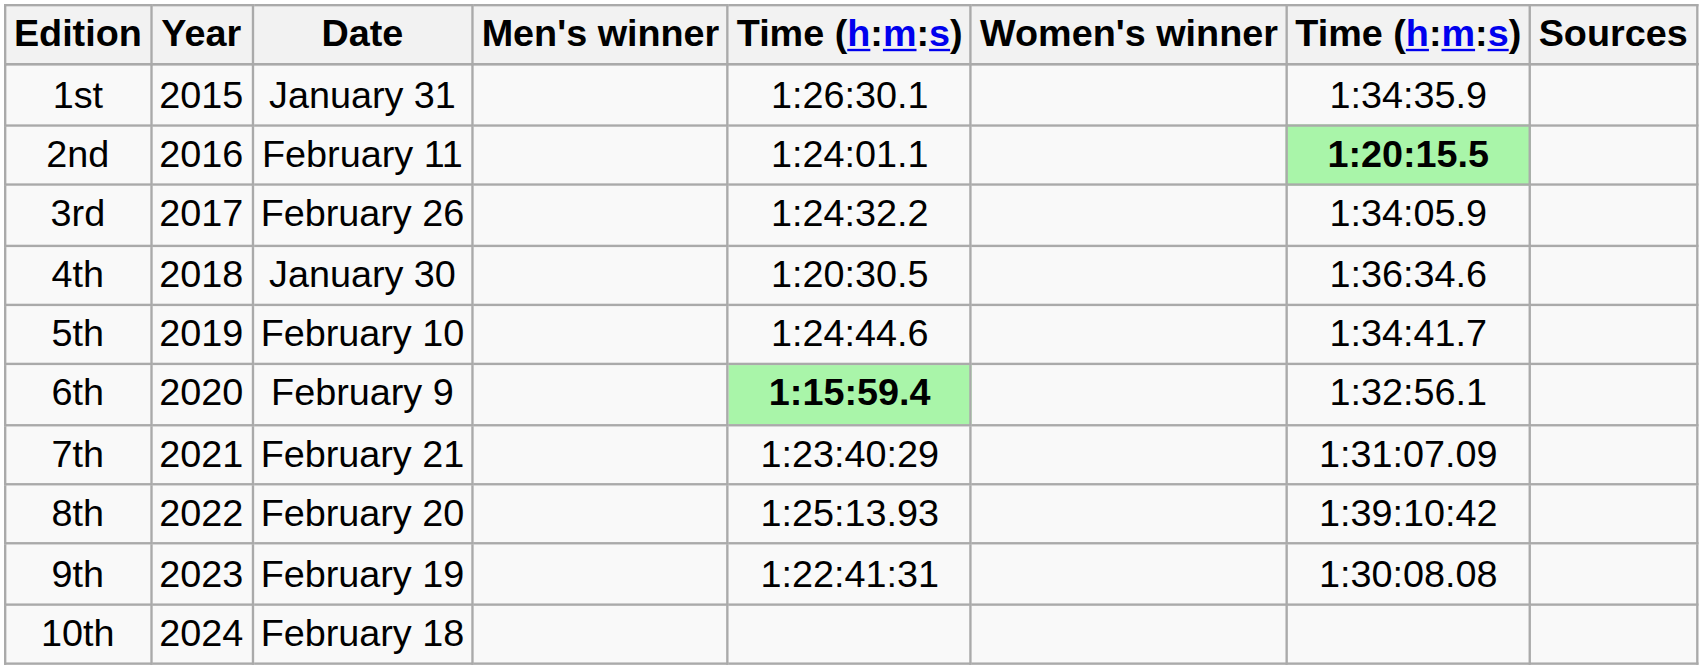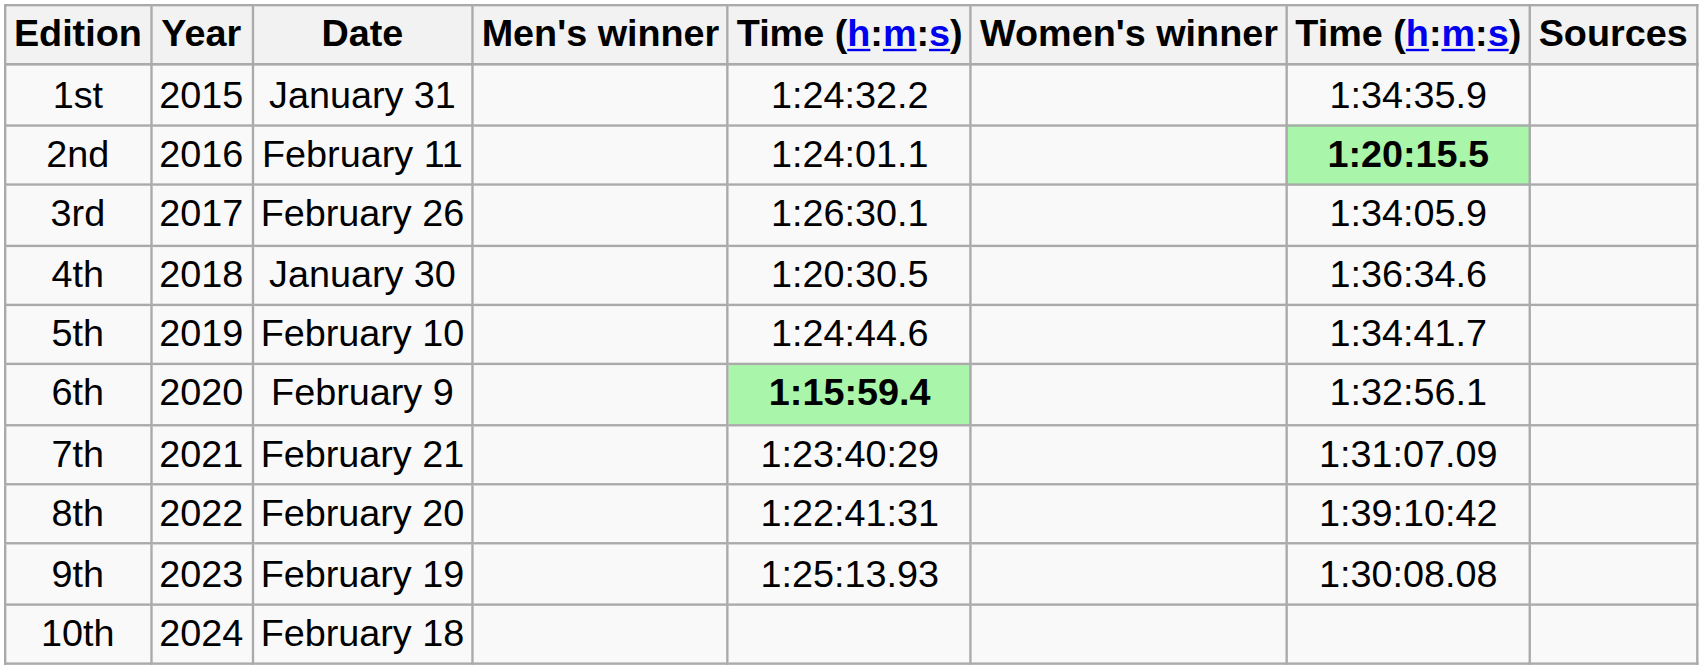1st | column 5: 1:26:30.1 -> 1:24:32.2
3rd | column 5: 1:24:32.2 -> 1:26:30.1
8th | column 5: 1:25:13.93 -> 1:22:41:31
9th | column 5: 1:22:41:31 -> 1:25:13.93
